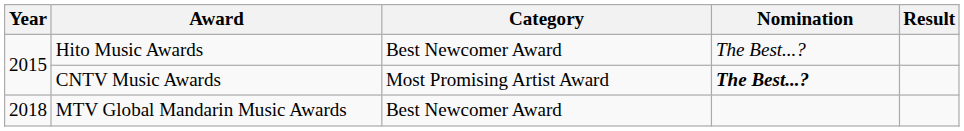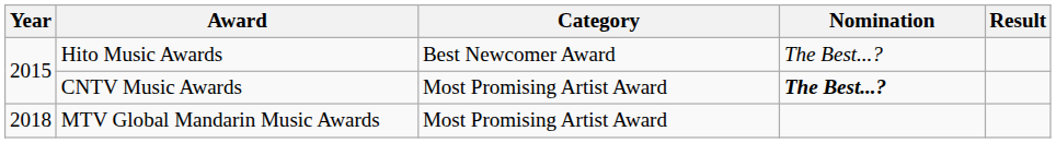MTV Global Mandarin Music Awards | Category: Best Newcomer Award -> Most Promising Artist Award
